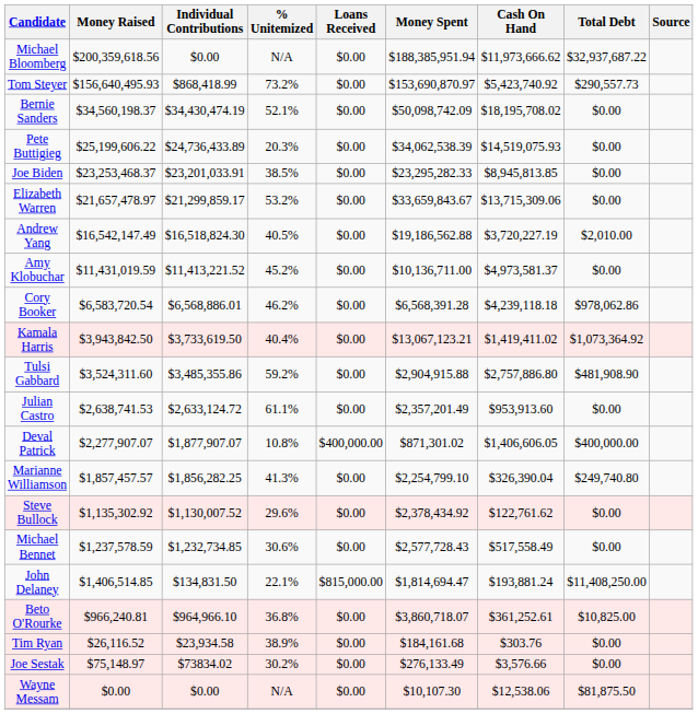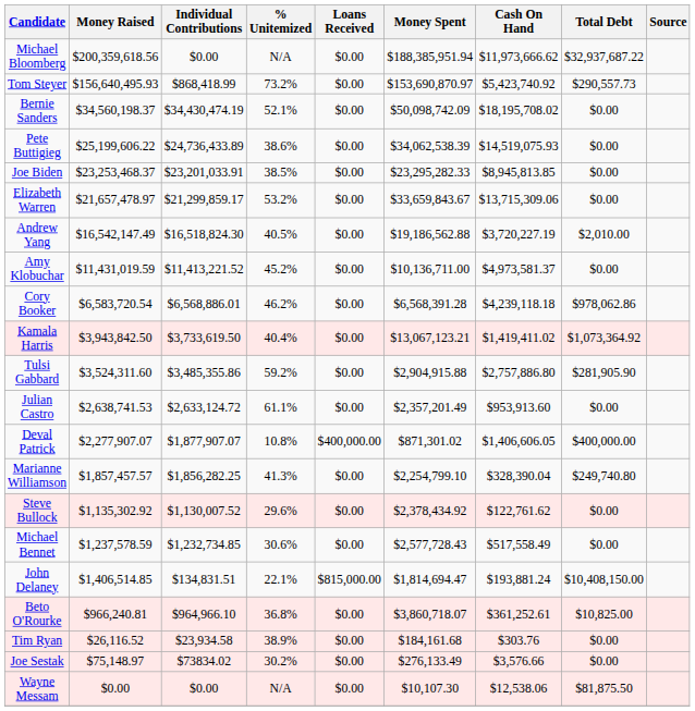Pete Buttigieg | % Unitemized: 20.3% -> 38.6%
Tulsi Gabbard | Total Debt: $481,908.90 -> $281,905.90
Marianne Williamson | Cash On Hand: $326,390.04 -> $328,390.04
John Delaney | Individual Contributions: $134,831.50 -> $134,831.51
John Delaney | Total Debt: $11,408,250.00 -> $10,408,150.00
